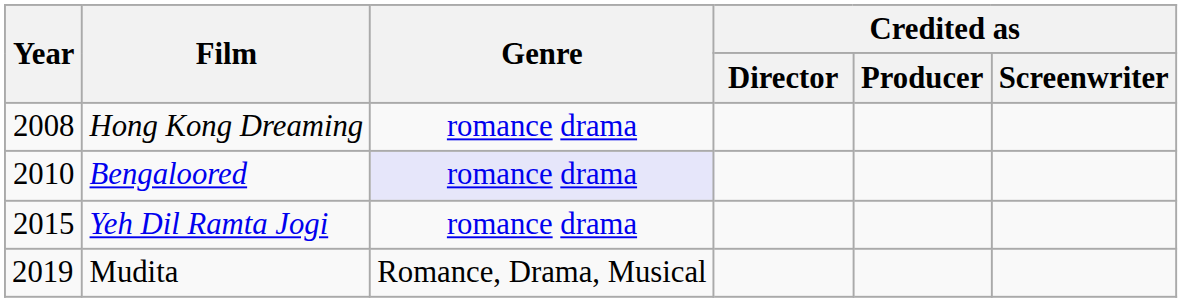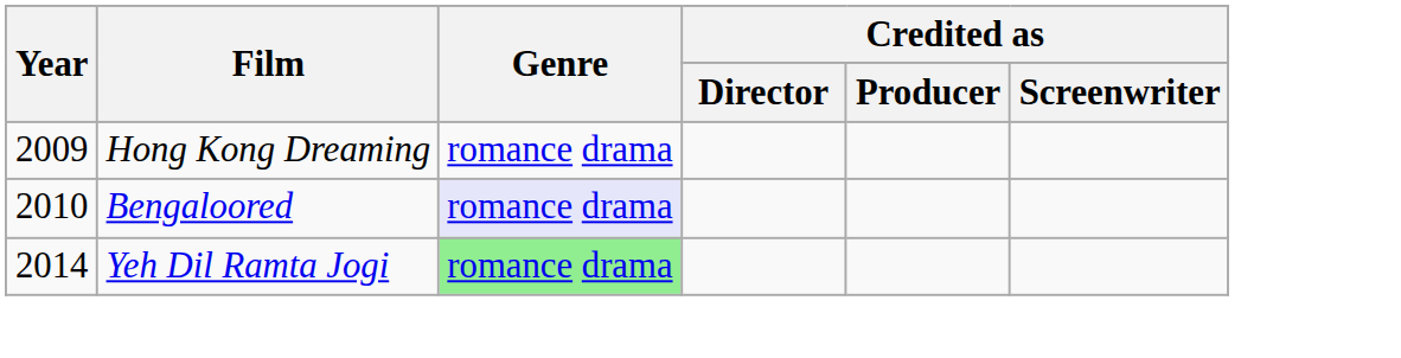Hong Kong Dreaming | Year: 2008 -> 2009
Yeh Dil Ramta Jogi | Year: 2015 -> 2014
Yeh Dil Ramta Jogi | Genre: no background -> lightgreen background
- row: 2019 | Mudita | Romance, Drama, Musical
